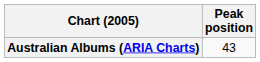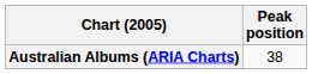Australian Albums (ARIA Charts) | Peak position: 43 -> 38
